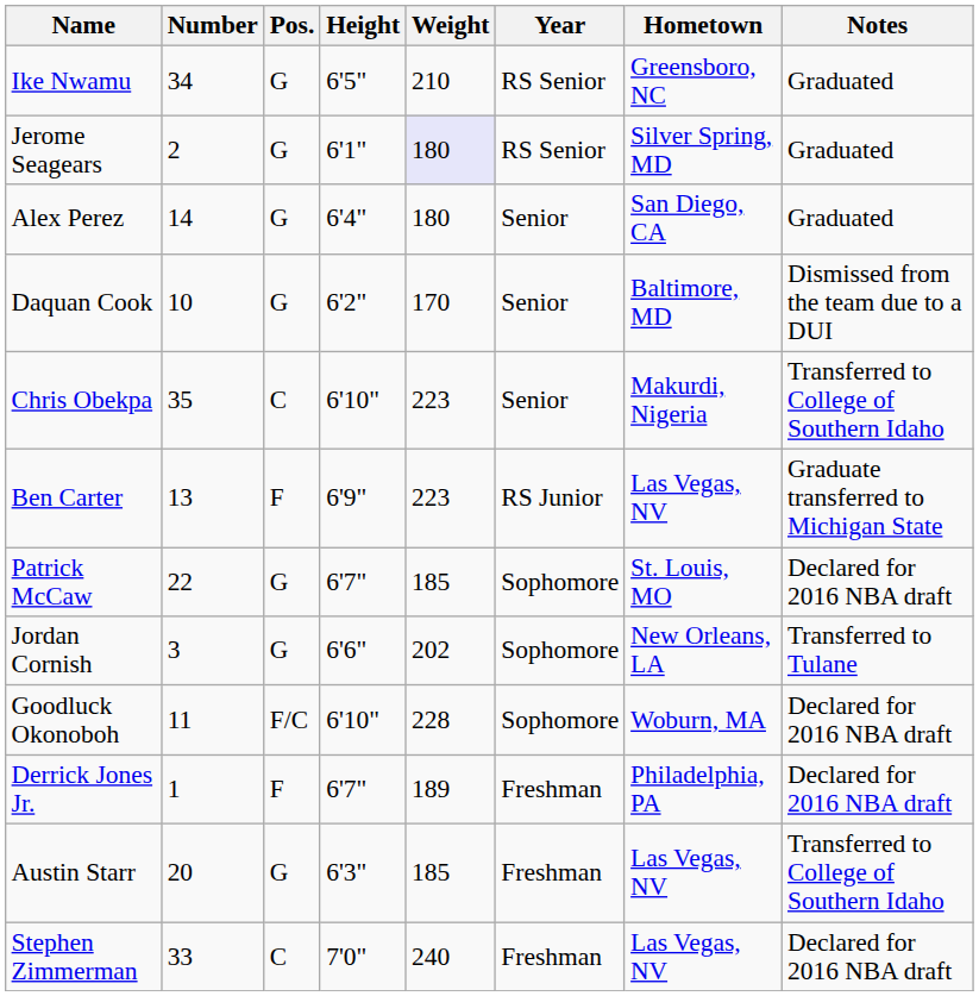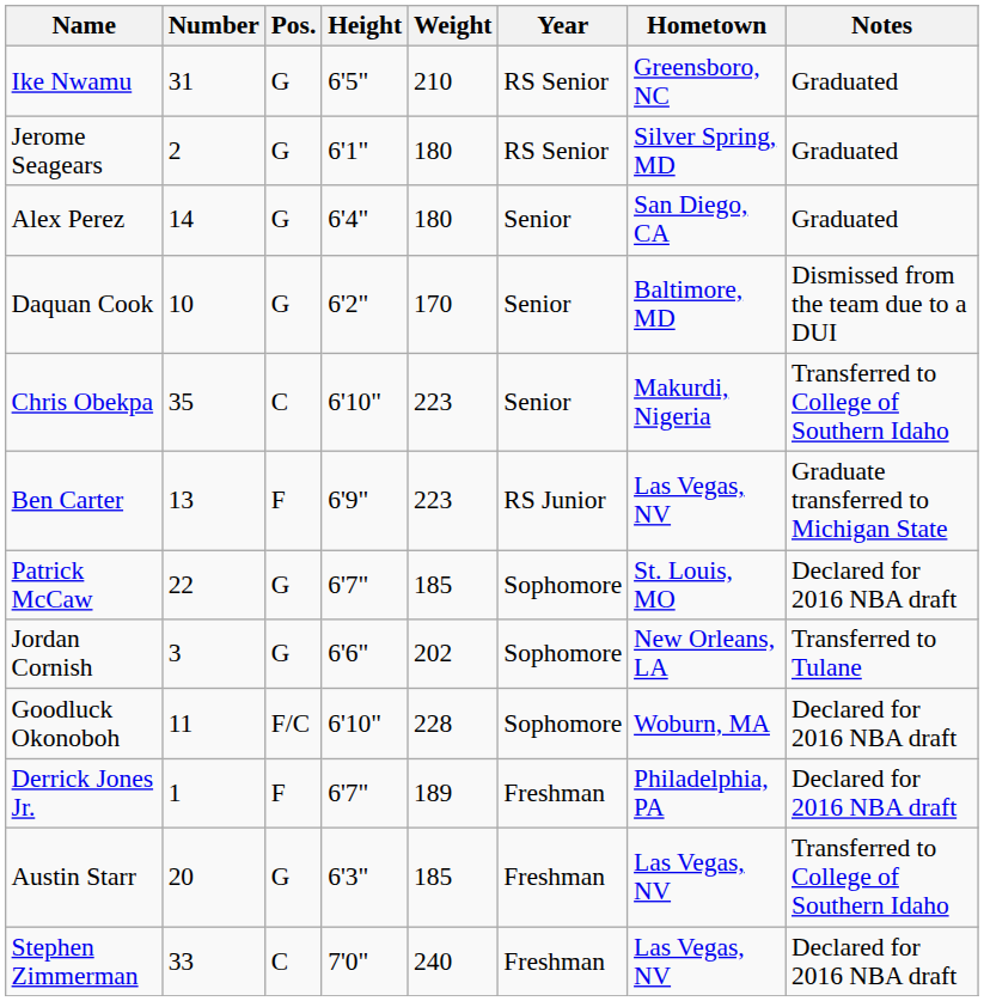Ike Nwamu | Number: 34 -> 31
Jerome Seagears | Weight: lavender background -> no background
